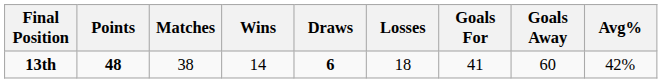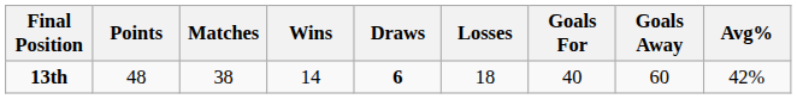13th | Points: bold -> normal
13th | Goals For: 41 -> 40
